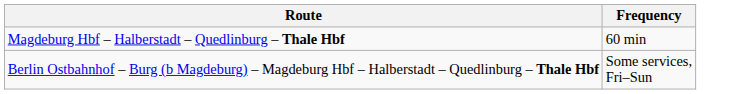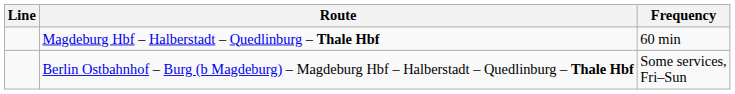+ column: Line
